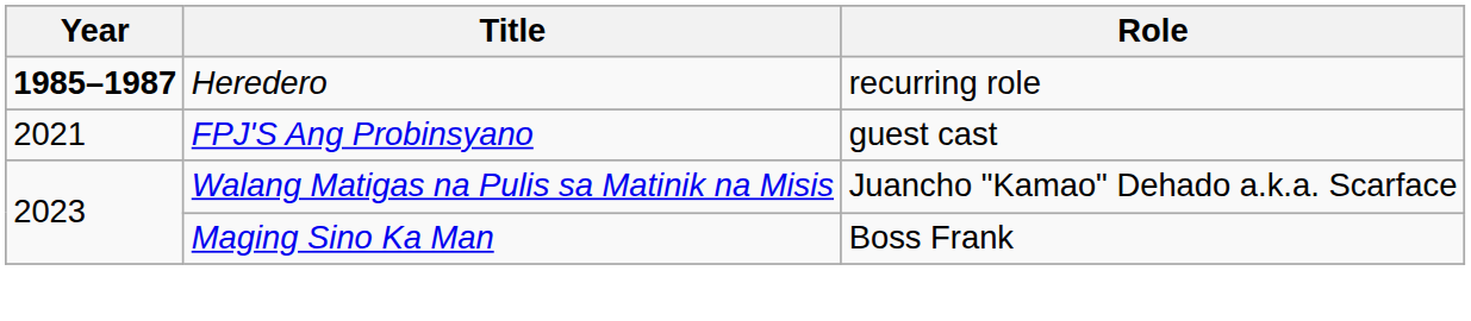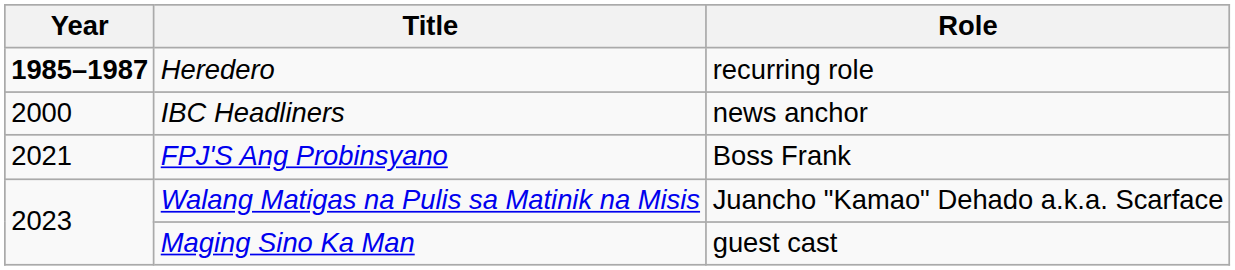+ row: 2000 | IBC Headliners | news anchor
FPJ'S Ang Probinsyano | Role: guest cast -> Boss Frank
Maging Sino Ka Man | Role: Boss Frank -> guest cast
